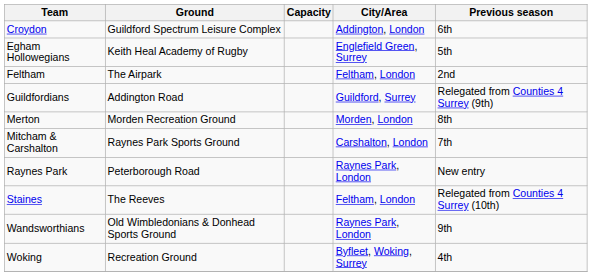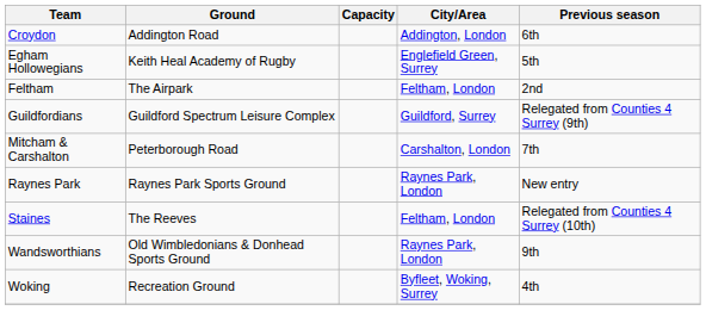Croydon | Ground: Guildford Spectrum Leisure Complex -> Addington Road
Guildfordians | Ground: Addington Road -> Guildford Spectrum Leisure Complex
- row: Merton | Morden Recreation Ground | Morden, London | 8th
Mitcham & Carshalton | Ground: Raynes Park Sports Ground -> Peterborough Road
Raynes Park | Ground: Peterborough Road -> Raynes Park Sports Ground
